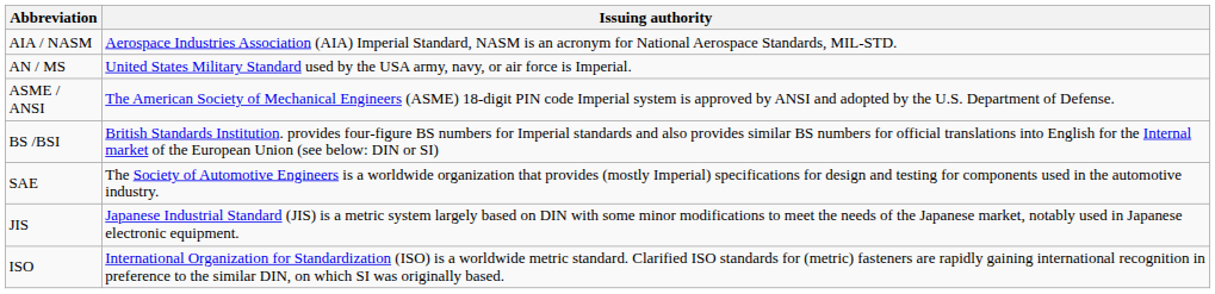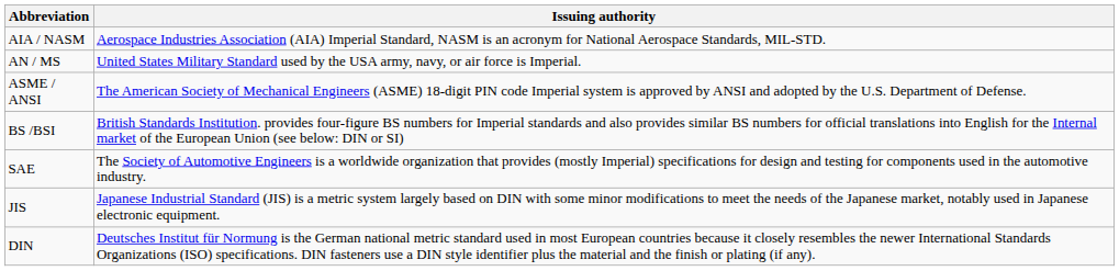+ row: DIN | Deutsches Institut für Normung is the German national metric standard used in most European countries because it closely resembles the newer International Standards Organizations (ISO) specifications. DIN fasteners use a DIN style identifier plus the material and the finish or plating (if any).
- row: ISO | International Organization for Standardization (ISO) is a worldwide metric standard. Clarified ISO standards for (metric) fasteners are rapidly gaining international recognition in preference to the similar DIN, on which SI was originally based.
